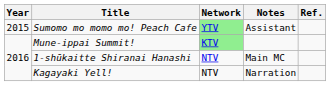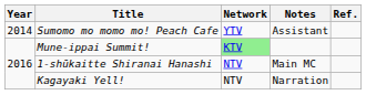Sumomo mo momo mo! Peach Cafe | Year: 2015 -> 2014
Sumomo mo momo mo! Peach Cafe | Network: lightgreen background -> no background
